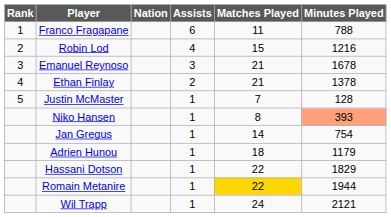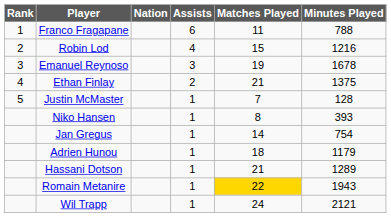Emanuel Reynoso | Matches Played: 21 -> 19
Ethan Finlay | Minutes Played: 1378 -> 1375
Niko Hansen | Minutes Played: lightsalmon background -> no background
Hassani Dotson | Matches Played: 22 -> 21
Hassani Dotson | Minutes Played: 1829 -> 1289
Romain Metanire | Minutes Played: 1944 -> 1943
